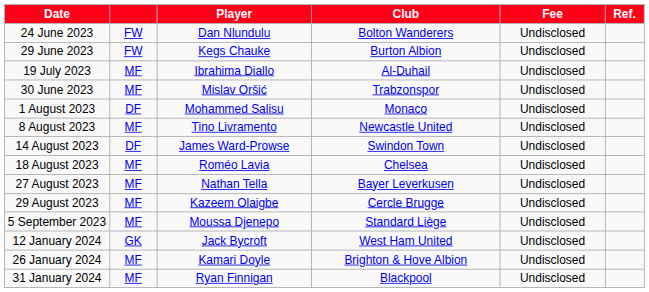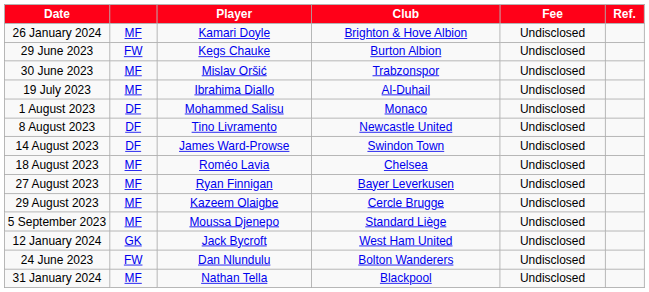rows swapped: 24 June 2023 <-> 26 January 2024
rows swapped: 30 June 2023 <-> 19 July 2023
8 August 2023 | column 2: MF -> DF
27 August 2023 | Player: Nathan Tella -> Ryan Finnigan
31 January 2024 | Player: Ryan Finnigan -> Nathan Tella
